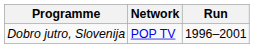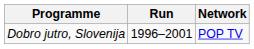columns swapped: Run <-> Network
